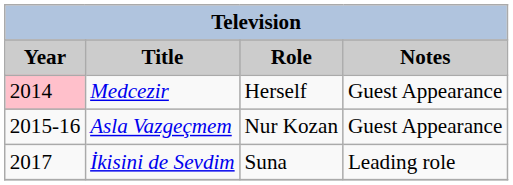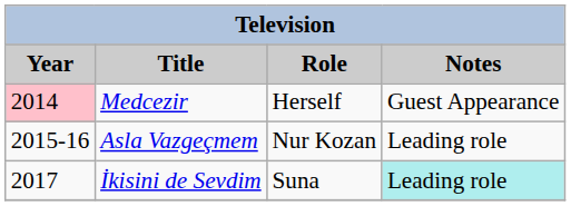Asla Vazgeçmem | Notes: Guest Appearance -> Leading role
İkisini de Sevdim | Notes: no background -> paleturquoise background
